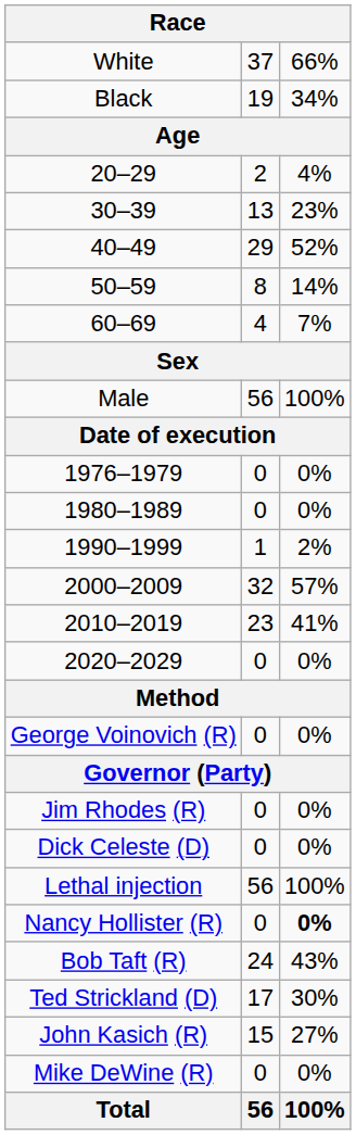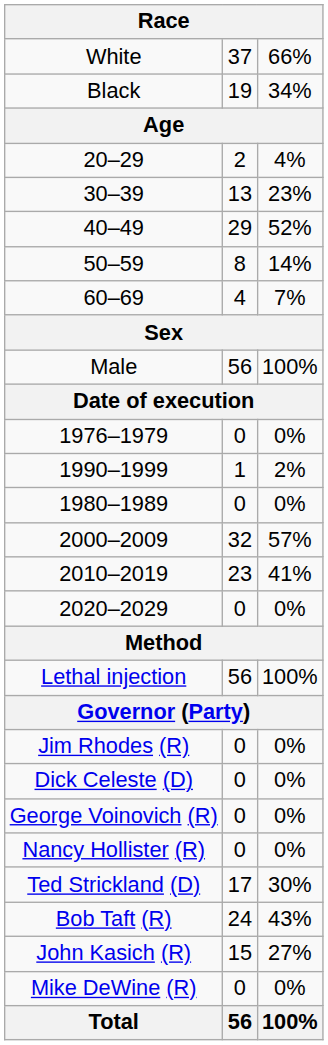rows swapped: 1980–1989 <-> 1990–1999
rows swapped: Lethal injection <-> George Voinovich (R)
Nancy Hollister (R) | column 3: bold -> normal
rows swapped: Bob Taft (R) <-> Ted Strickland (D)
